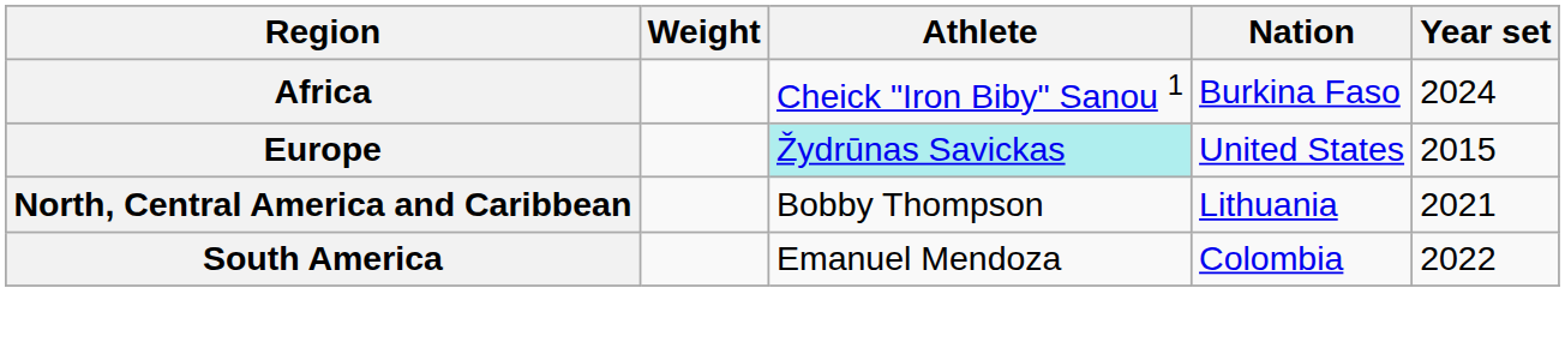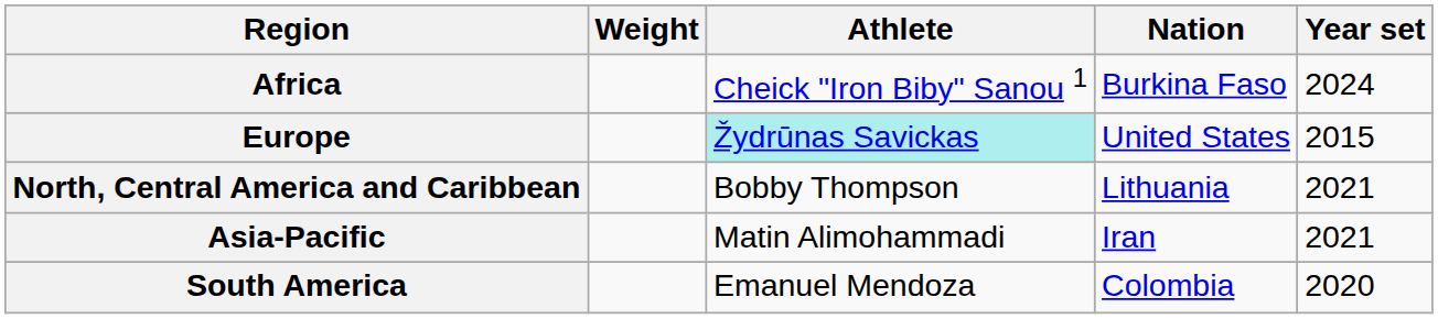+ row: Asia-Pacific | Matin Alimohammadi | Iran | 2021
South America | Year set: 2022 -> 2020
